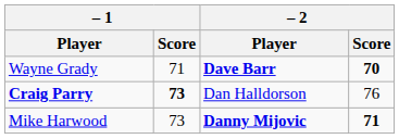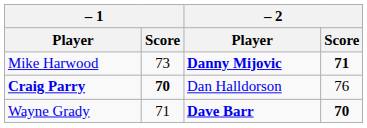rows swapped: Mike Harwood <-> Wayne Grady
Craig Parry | – 1 / Score: 73 -> 70
